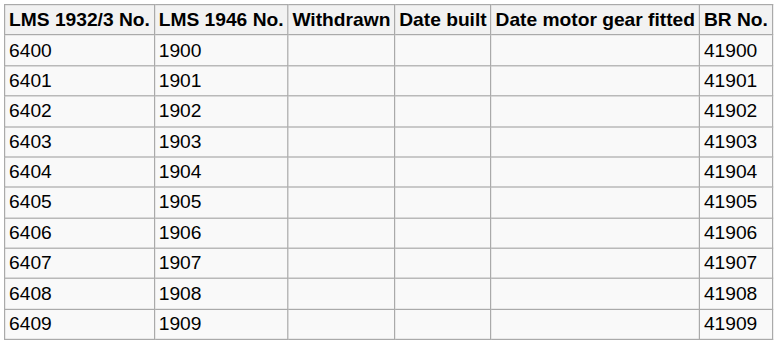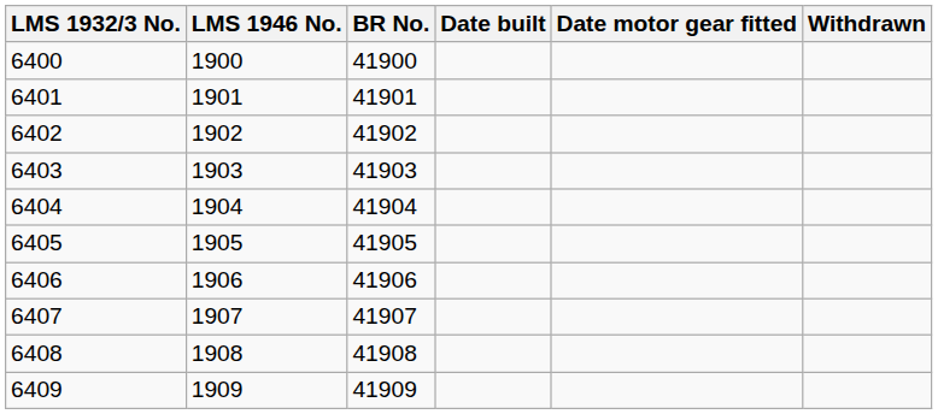columns swapped: BR No. <-> Withdrawn
